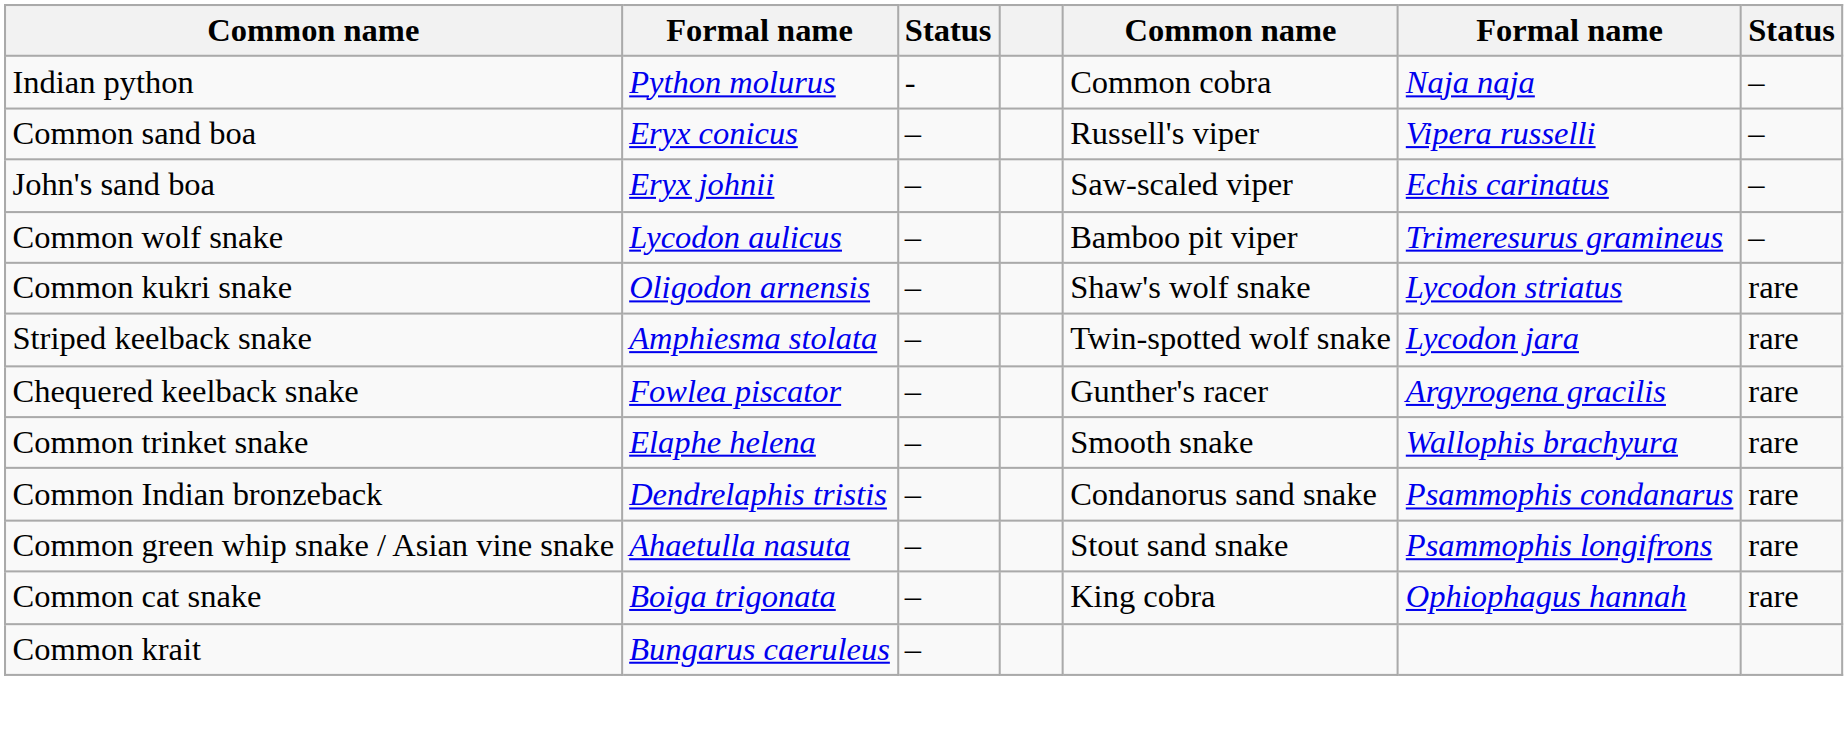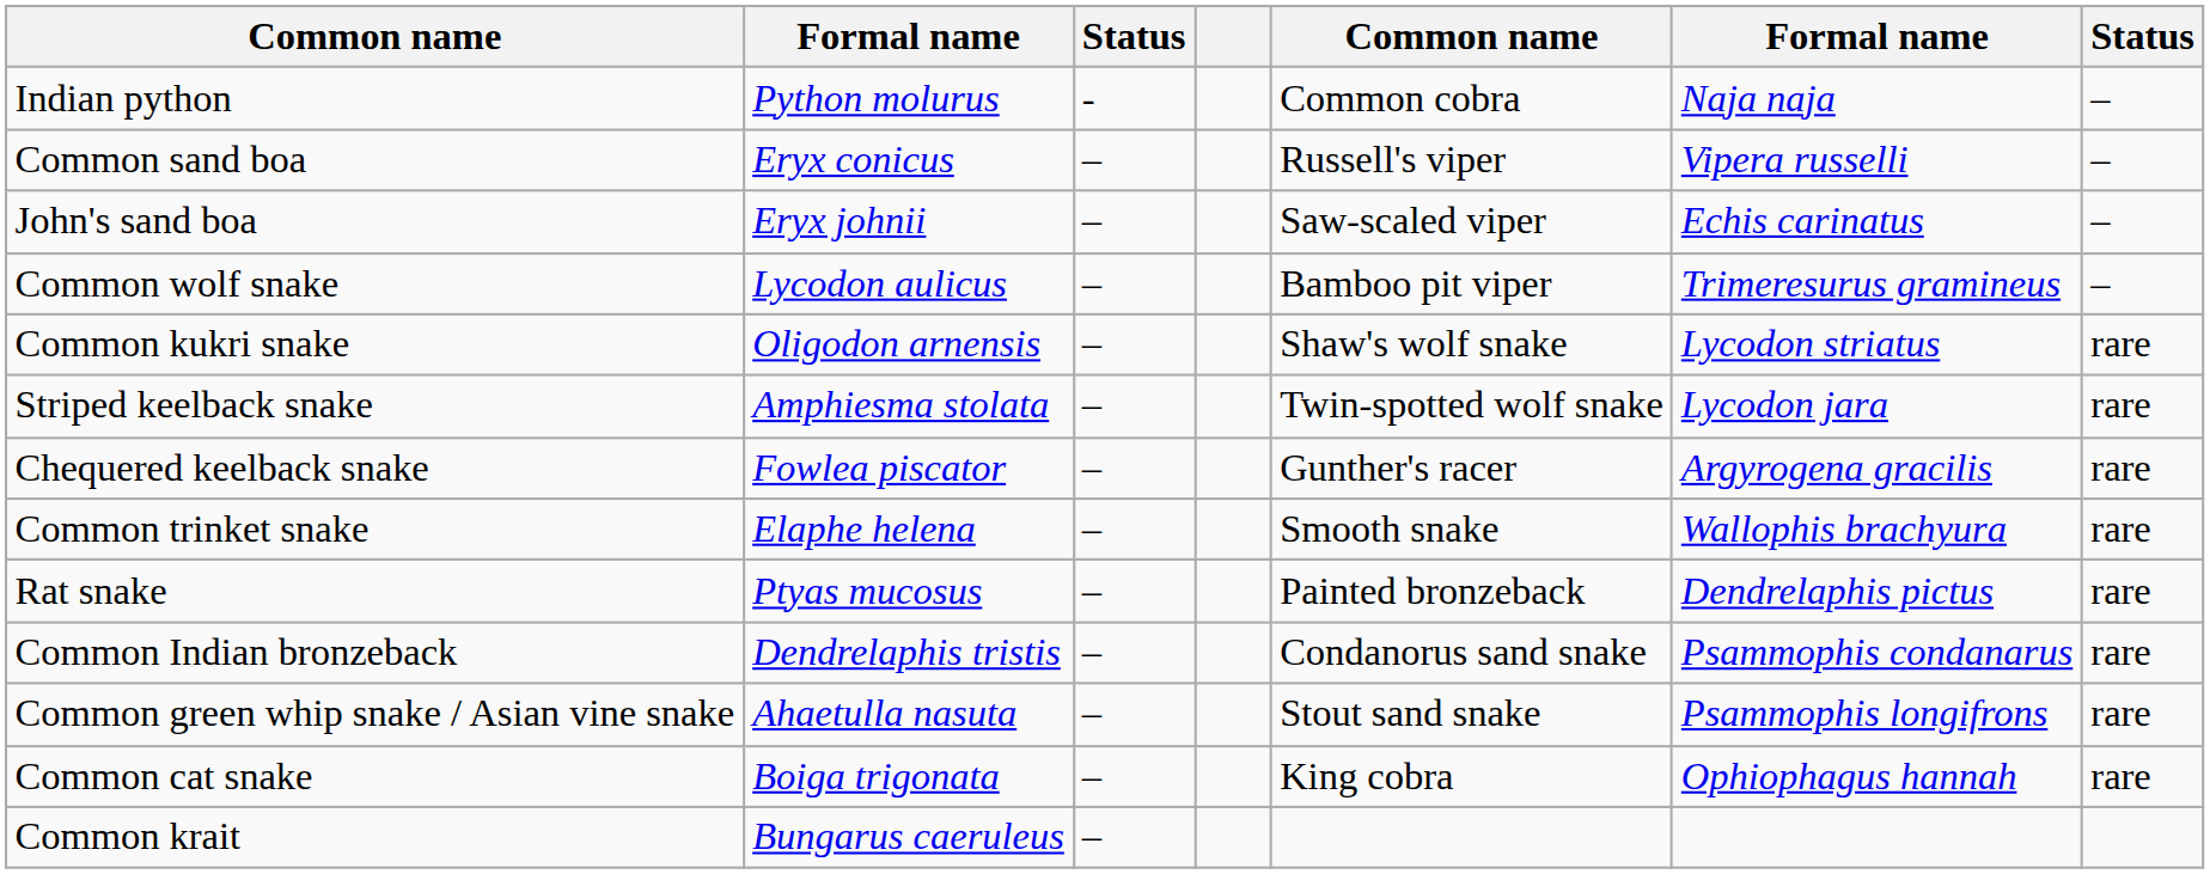+ row: Rat snake | Ptyas mucosus | – | Painted bronzeback | Dendrelaphis pictus | rare
